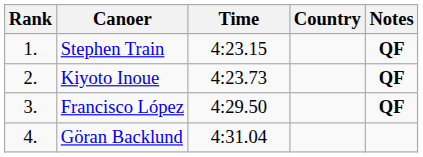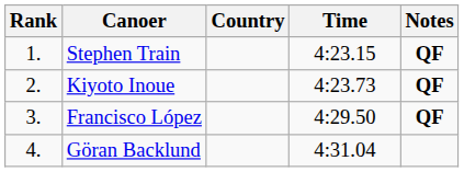columns swapped: Country <-> Time
